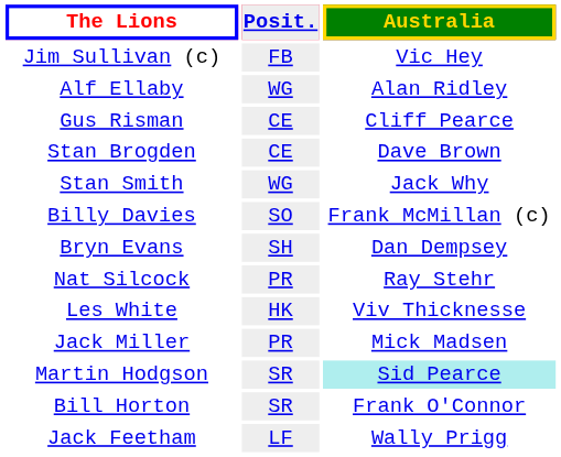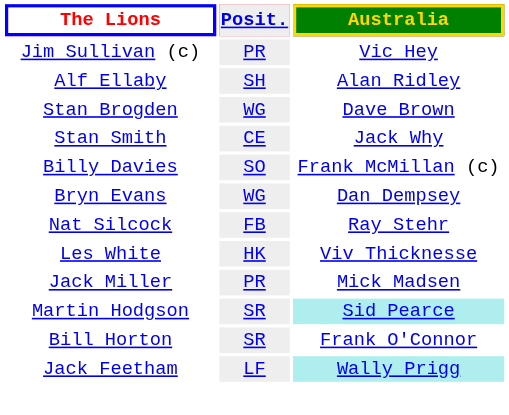Jim Sullivan (c) | Posit.: FB -> PR
Alf Ellaby | Posit.: WG -> SH
- row: Gus Risman | CE | Cliff Pearce
Stan Brogden | Posit.: CE -> WG
Stan Smith | Posit.: WG -> CE
Bryn Evans | Posit.: SH -> WG
Nat Silcock | Posit.: PR -> FB
Jack Feetham | Australia: no background -> paleturquoise background
